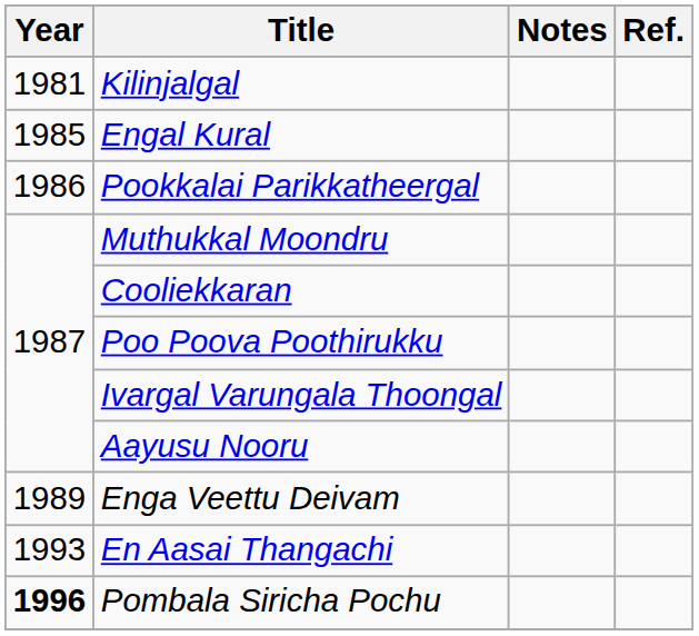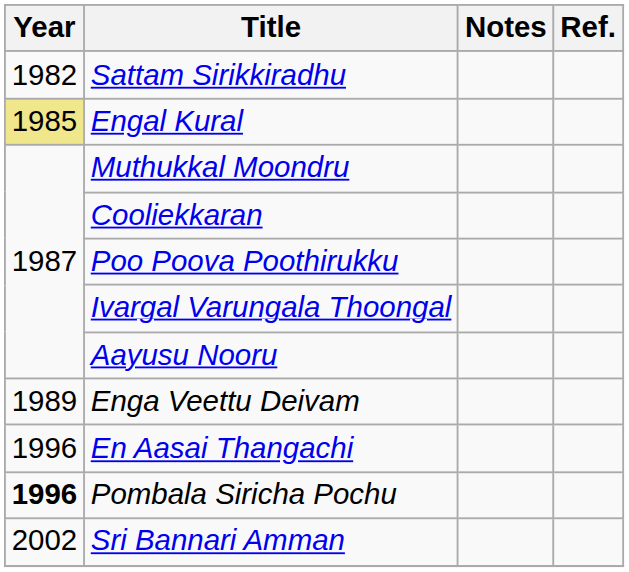- row: 1981 | Kilinjalgal
+ row: 1982 | Sattam Sirikkiradhu
Engal Kural | Year: no background -> khaki background
- row: 1986 | Pookkalai Parikkatheergal
En Aasai Thangachi | Year: 1993 -> 1996
+ row: 2002 | Sri Bannari Amman
